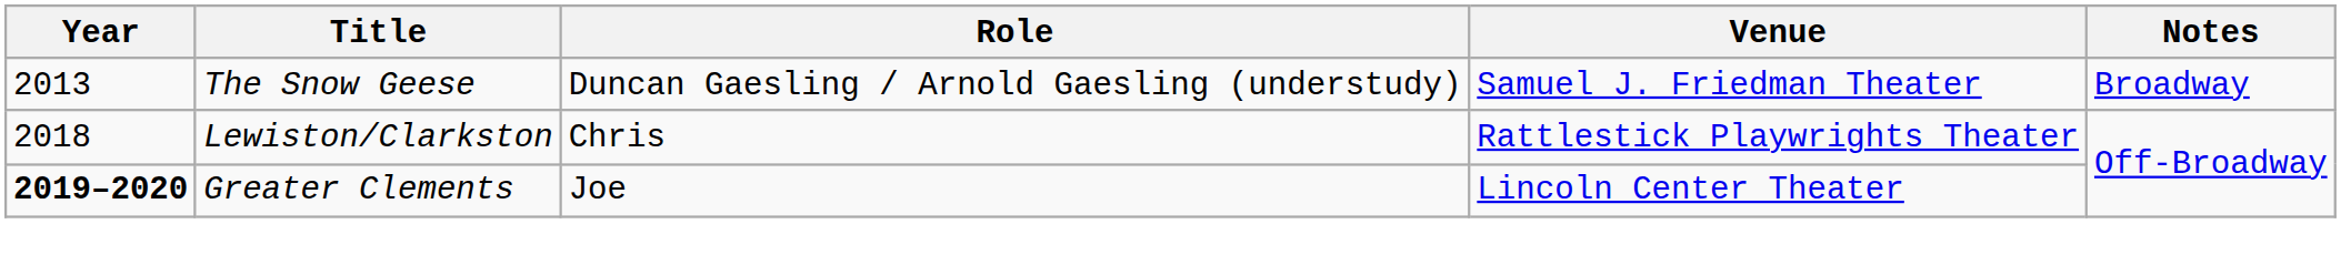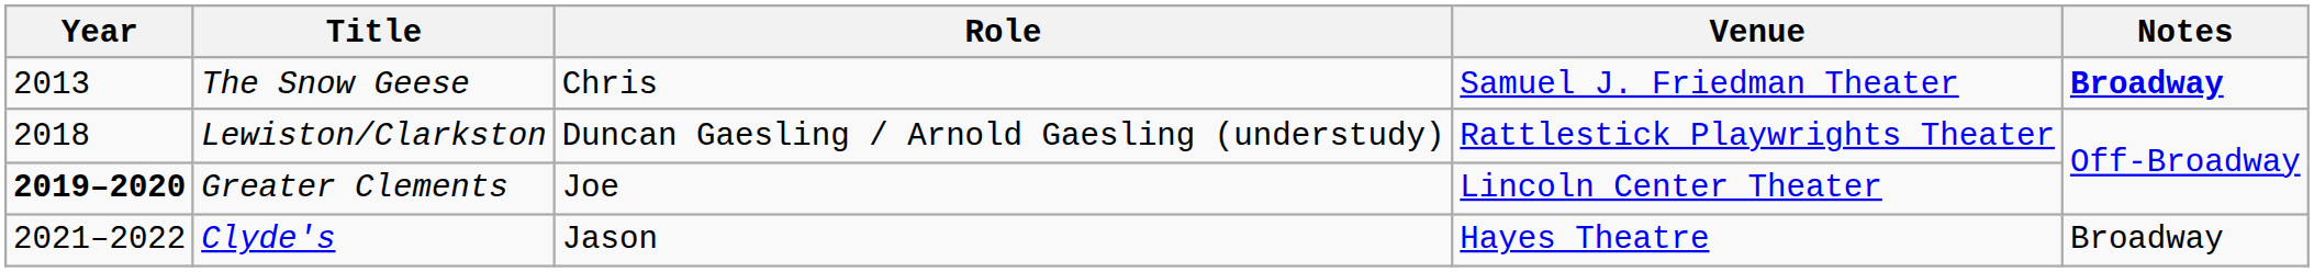The Snow Geese | Role: Duncan Gaesling / Arnold Gaesling (understudy) -> Chris
The Snow Geese | Notes: normal -> bold
Lewiston/Clarkston | Role: Chris -> Duncan Gaesling / Arnold Gaesling (understudy)
+ row: 2021–2022 | Clyde's | Jason | Hayes Theatre | Broadway
